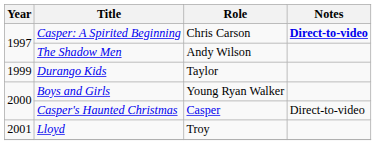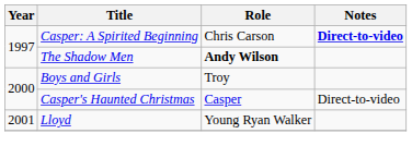The Shadow Men | Role: normal -> bold
- row: 1999 | Durango Kids | Taylor
Boys and Girls | Role: Young Ryan Walker -> Troy
Lloyd | Role: Troy -> Young Ryan Walker
